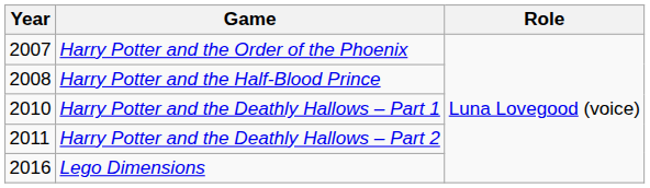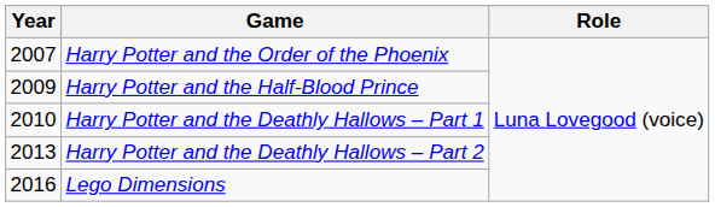Harry Potter and the Half-Blood Prince | Year: 2008 -> 2009
Harry Potter and the Deathly Hallows – Part 2 | Year: 2011 -> 2013
